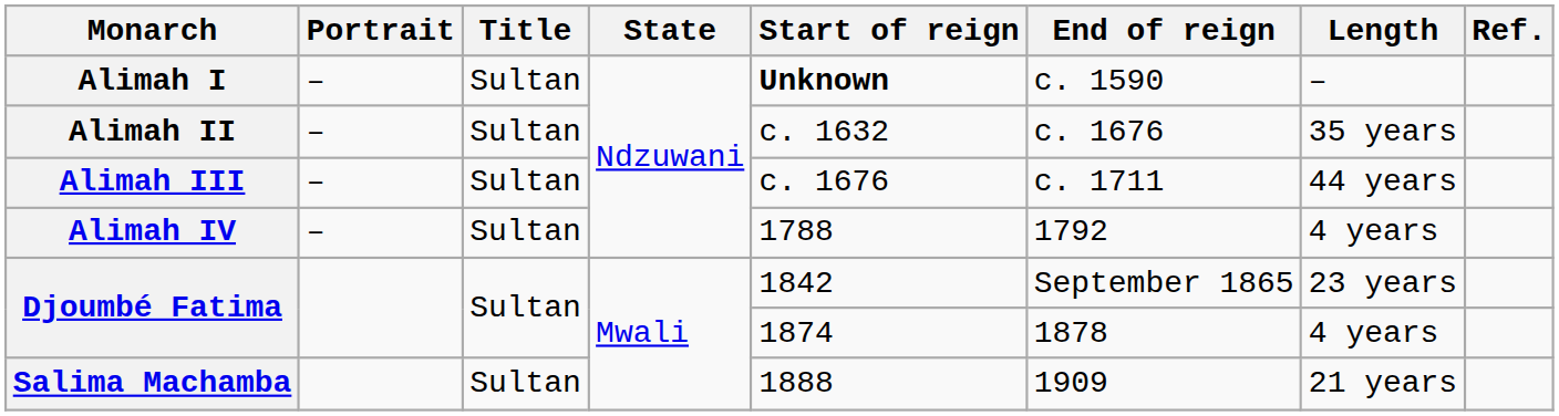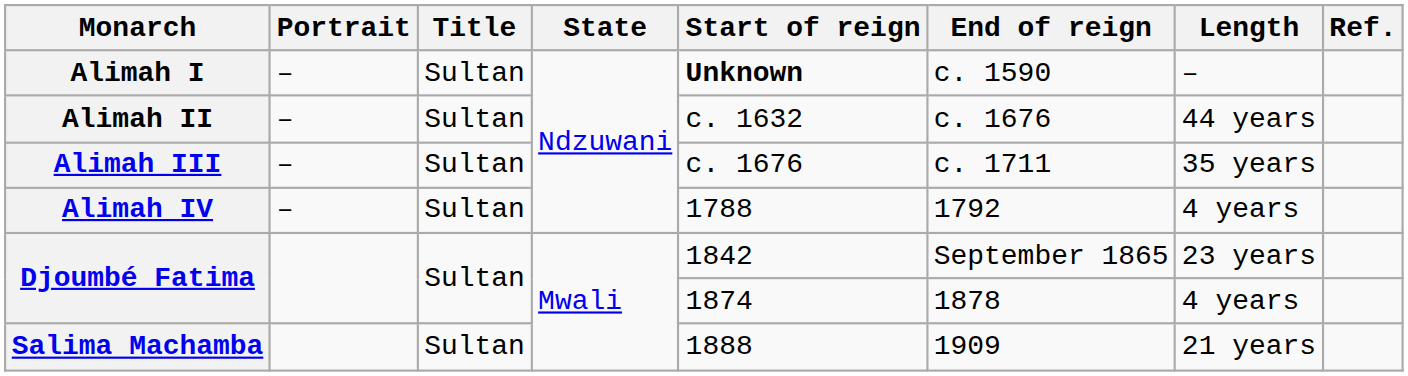Alimah II | Length: 35 years -> 44 years
Alimah III | Length: 44 years -> 35 years
